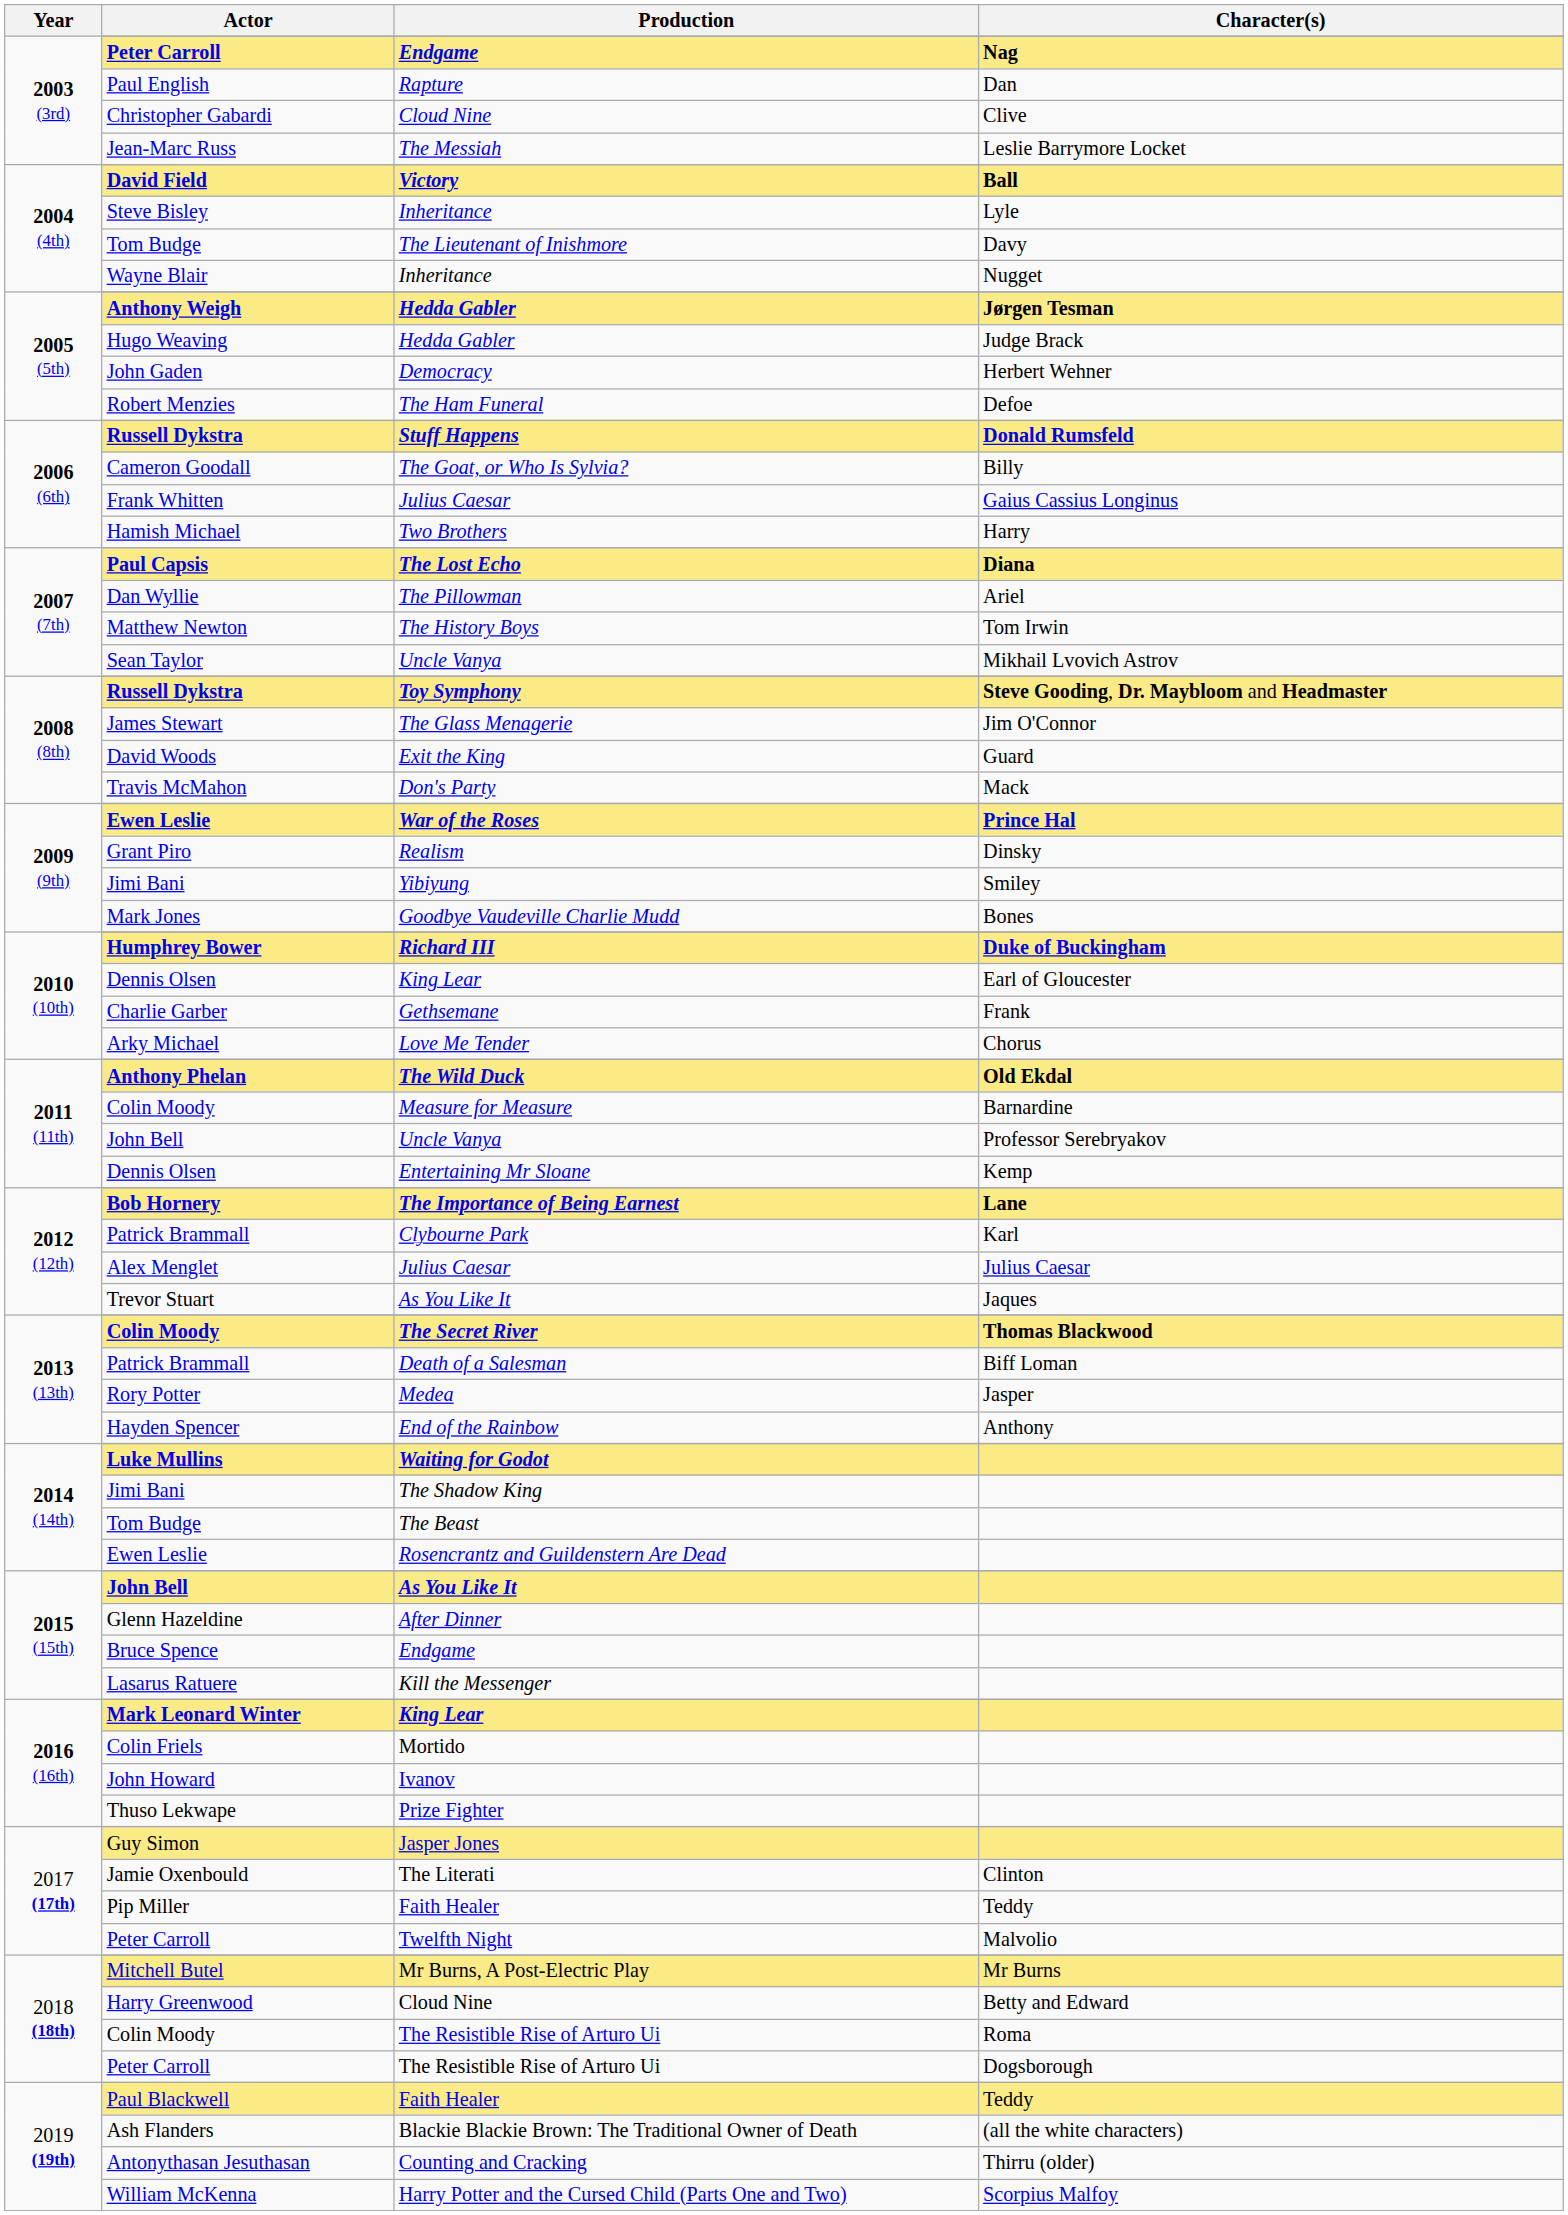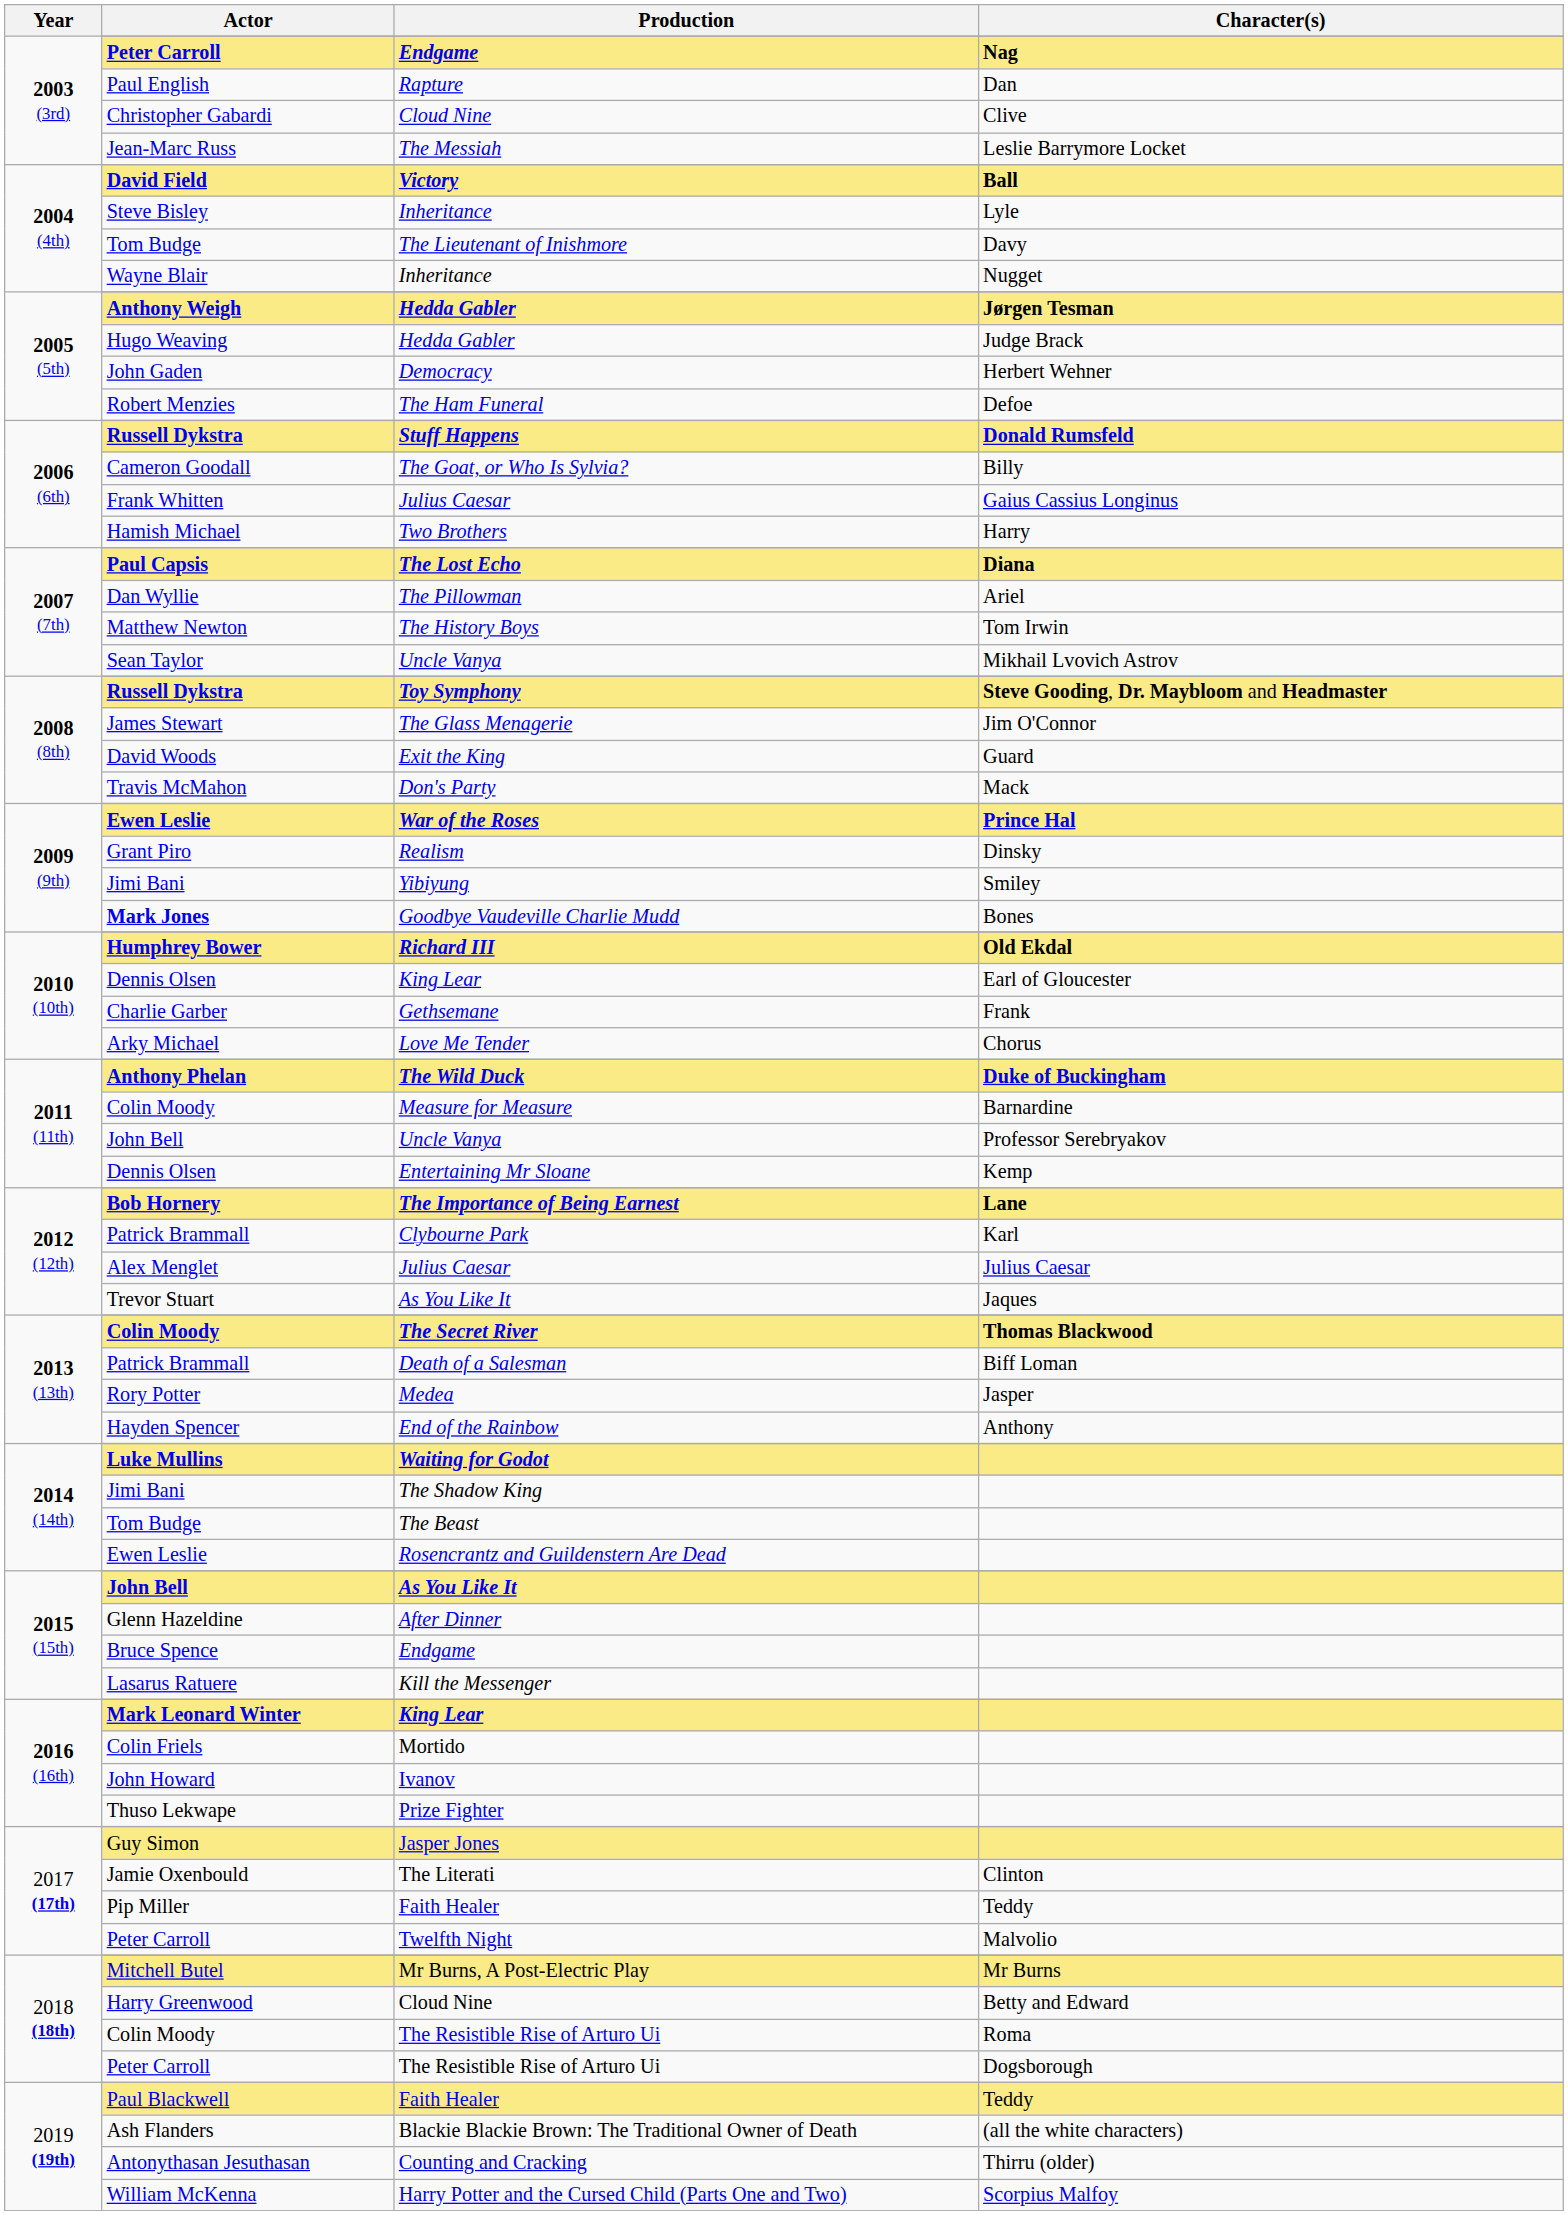Goodbye Vaudeville Charlie Mudd | Actor: normal -> bold
Richard III | Character(s): Duke of Buckingham -> Old Ekdal
The Wild Duck | Character(s): Old Ekdal -> Duke of Buckingham
